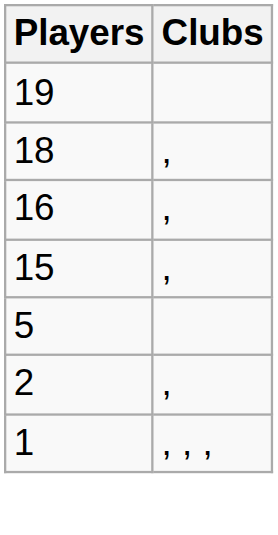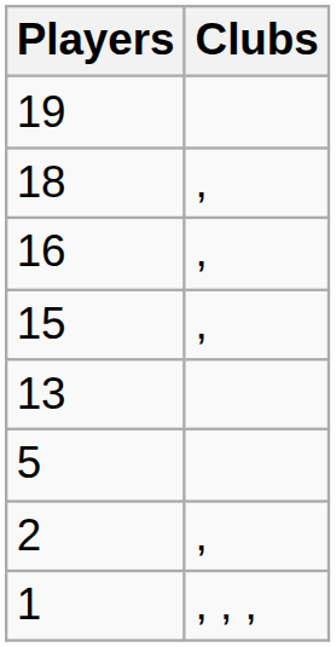+ row: 13
